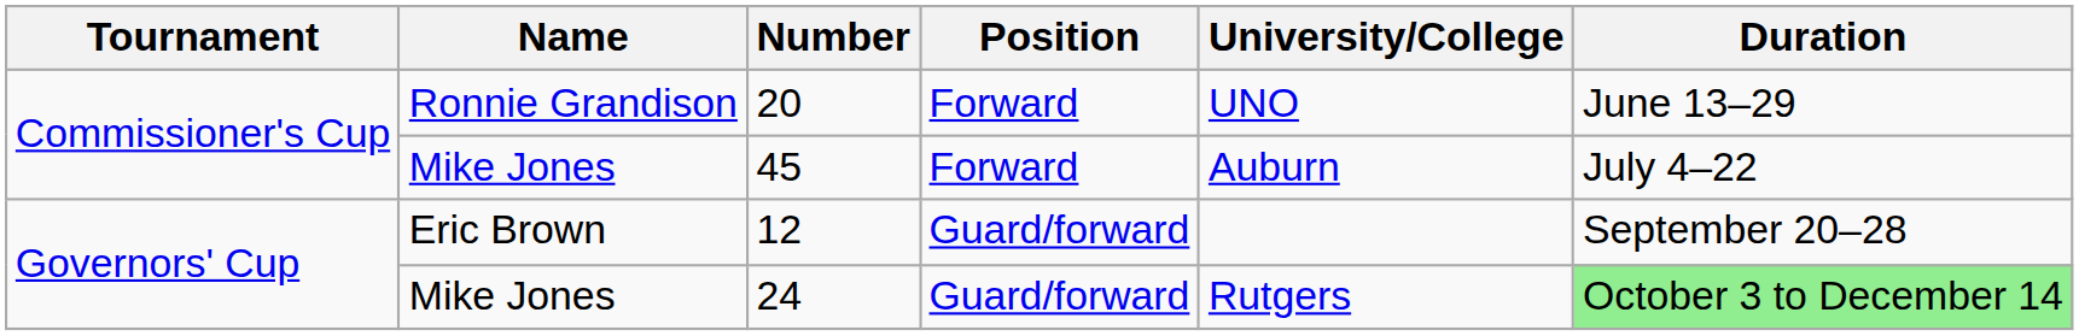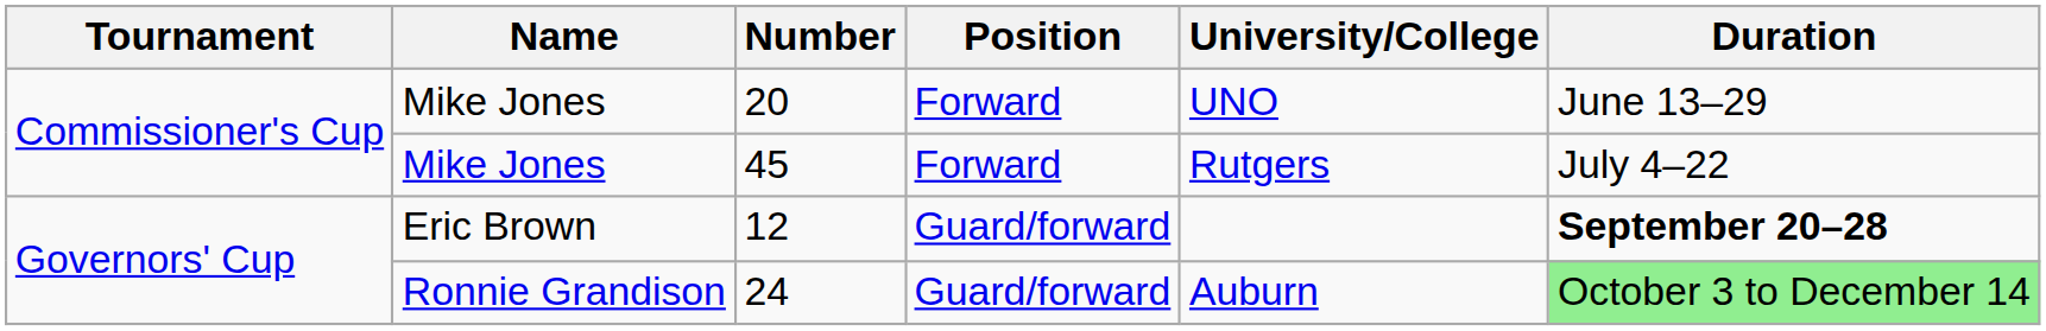20 | Name: Ronnie Grandison -> Mike Jones
45 | University/College: Auburn -> Rutgers
12 | Duration: normal -> bold
24 | Name: Mike Jones -> Ronnie Grandison
24 | University/College: Rutgers -> Auburn
